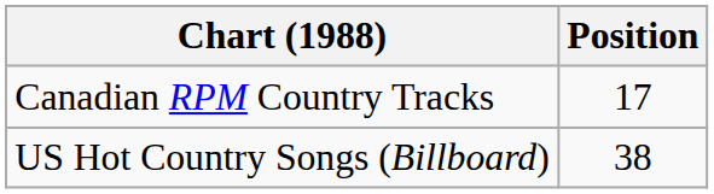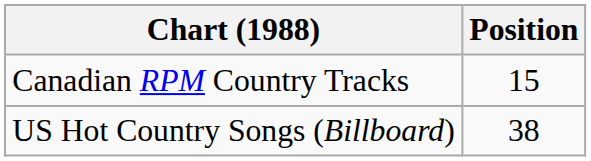Canadian RPM Country Tracks | Position: 17 -> 15
